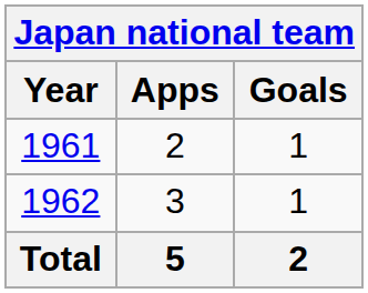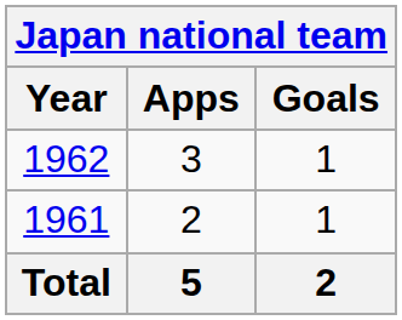rows swapped: 1961 <-> 1962
